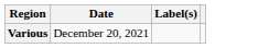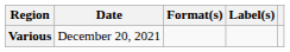+ column: Format(s)
